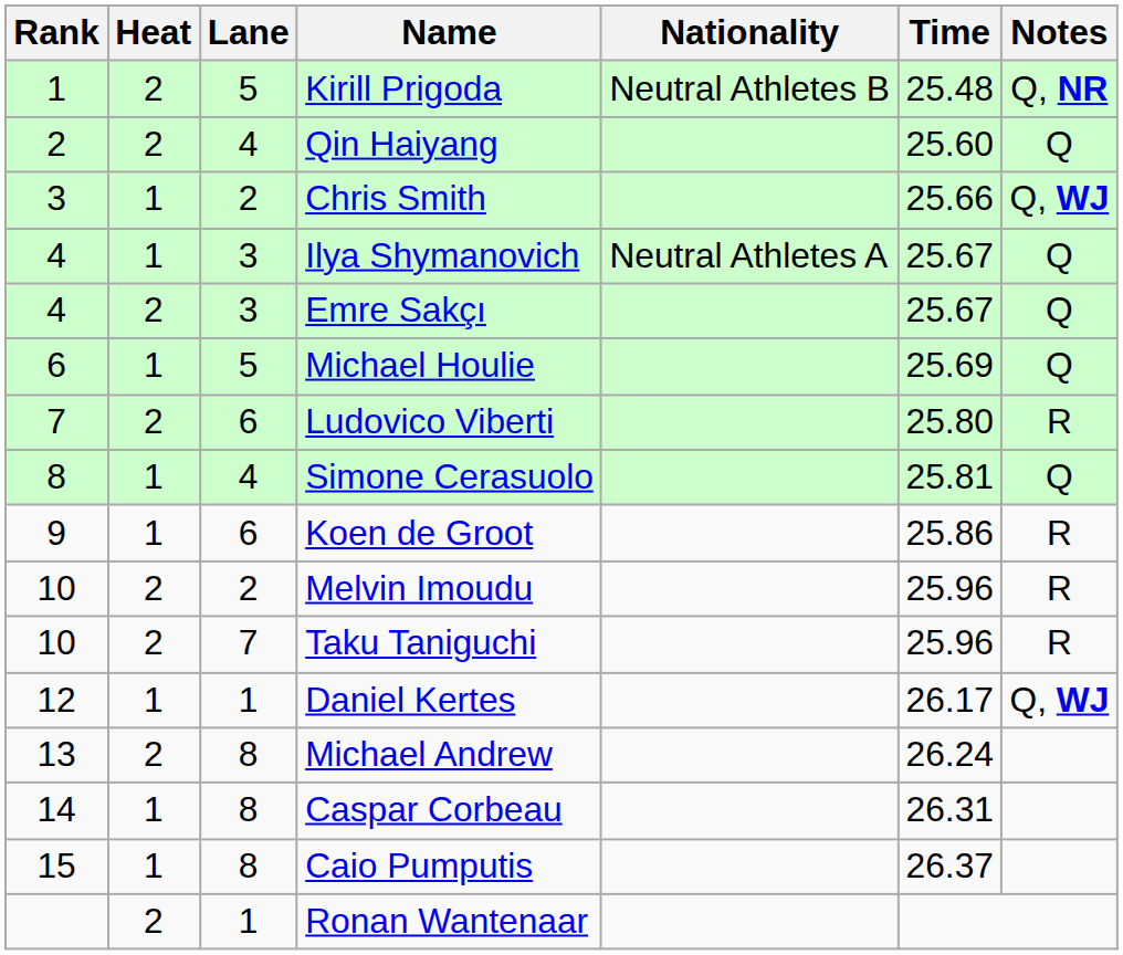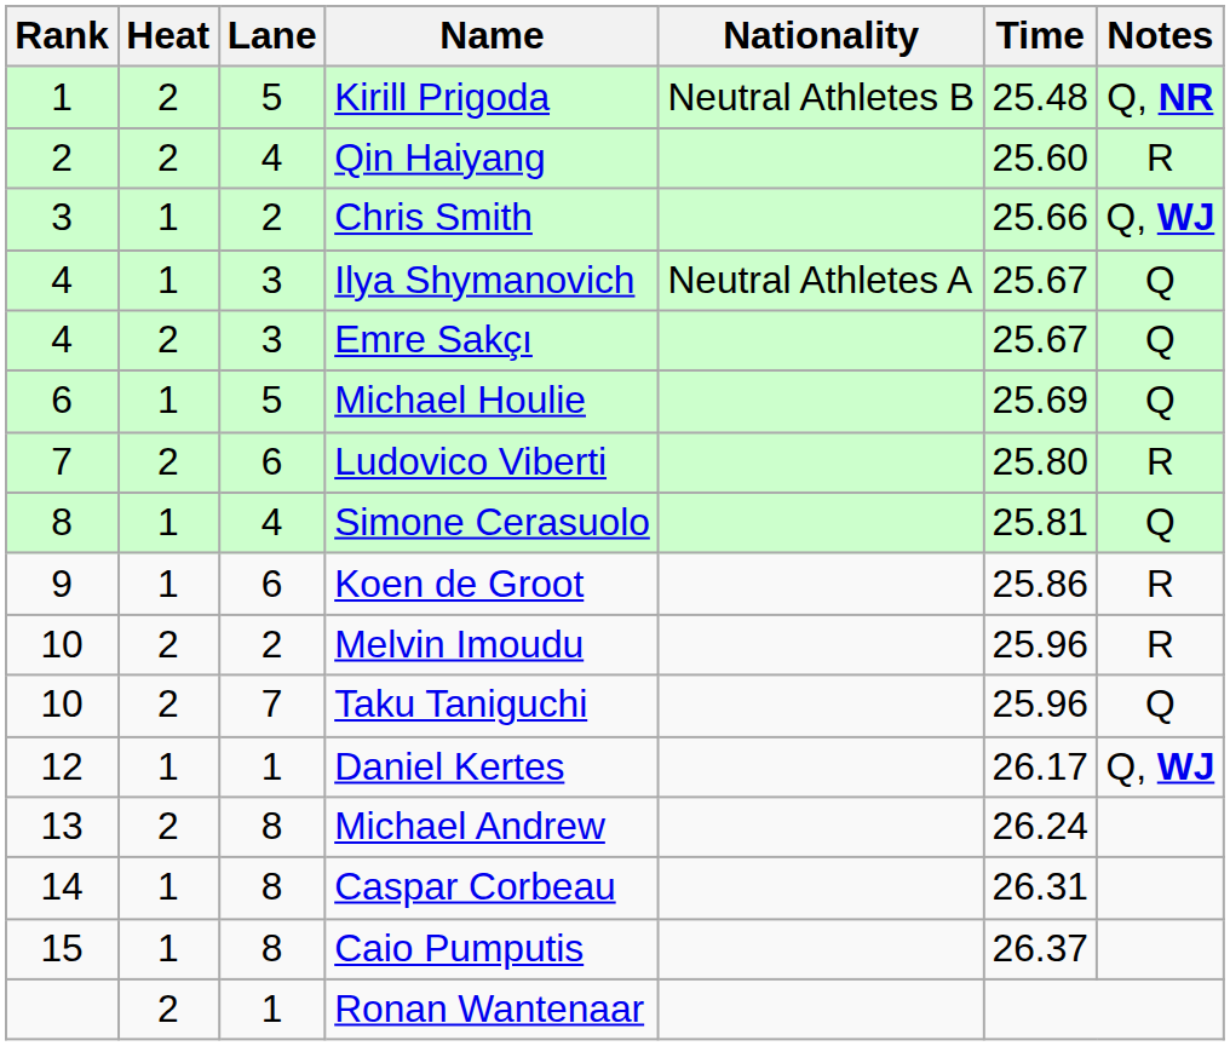Qin Haiyang | Notes: Q -> R
Taku Taniguchi | Notes: R -> Q
